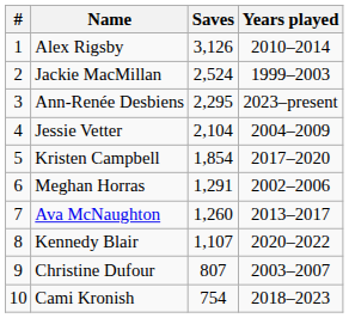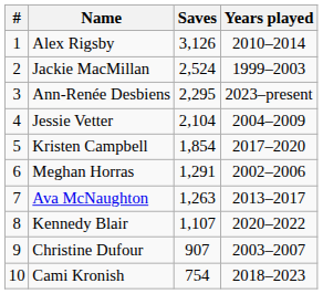Ava McNaughton | Saves: 1,260 -> 1,263
Christine Dufour | Saves: 807 -> 907
